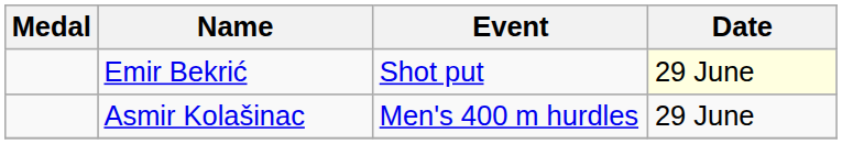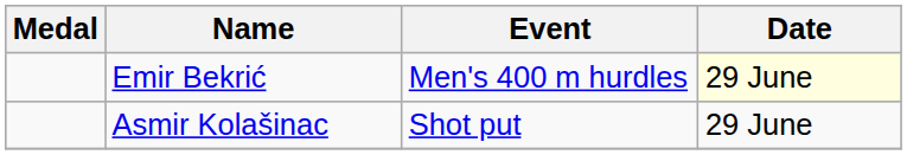Emir Bekrić | Event: Shot put -> Men's 400 m hurdles
Asmir Kolašinac | Event: Men's 400 m hurdles -> Shot put
